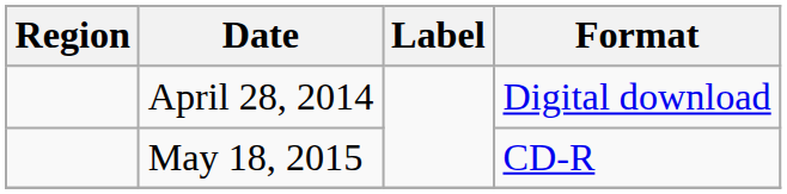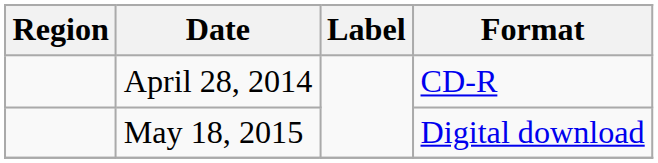April 28, 2014 | Format: Digital download -> CD-R
May 18, 2015 | Format: CD-R -> Digital download
